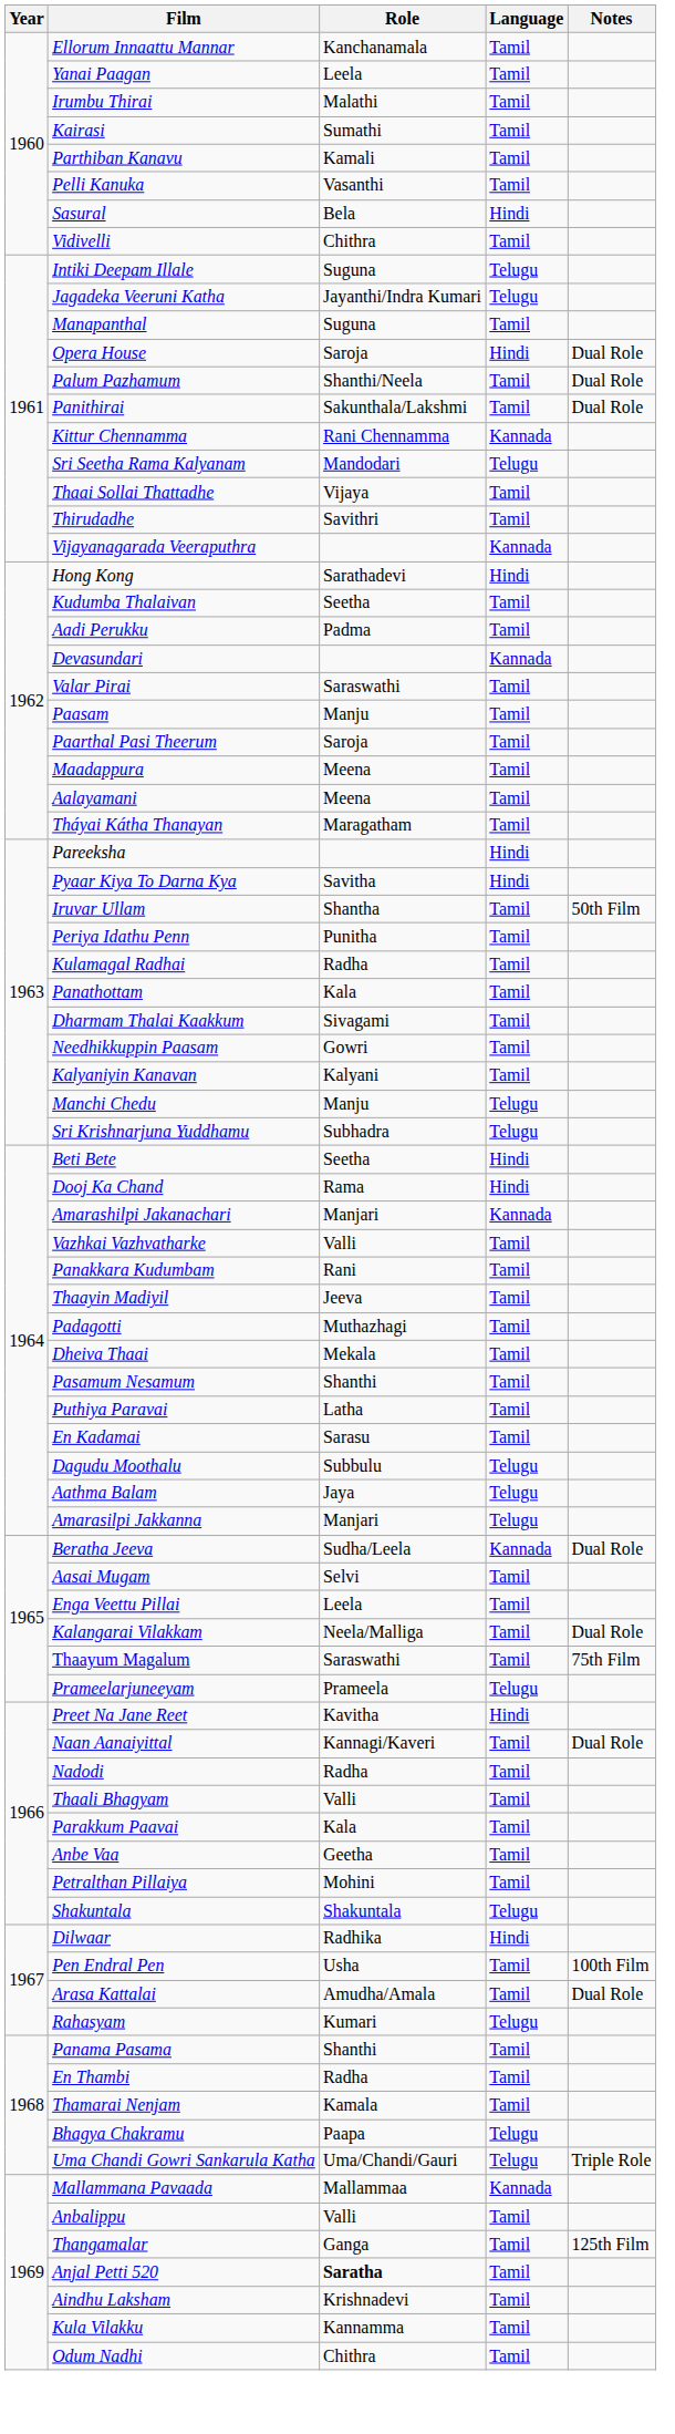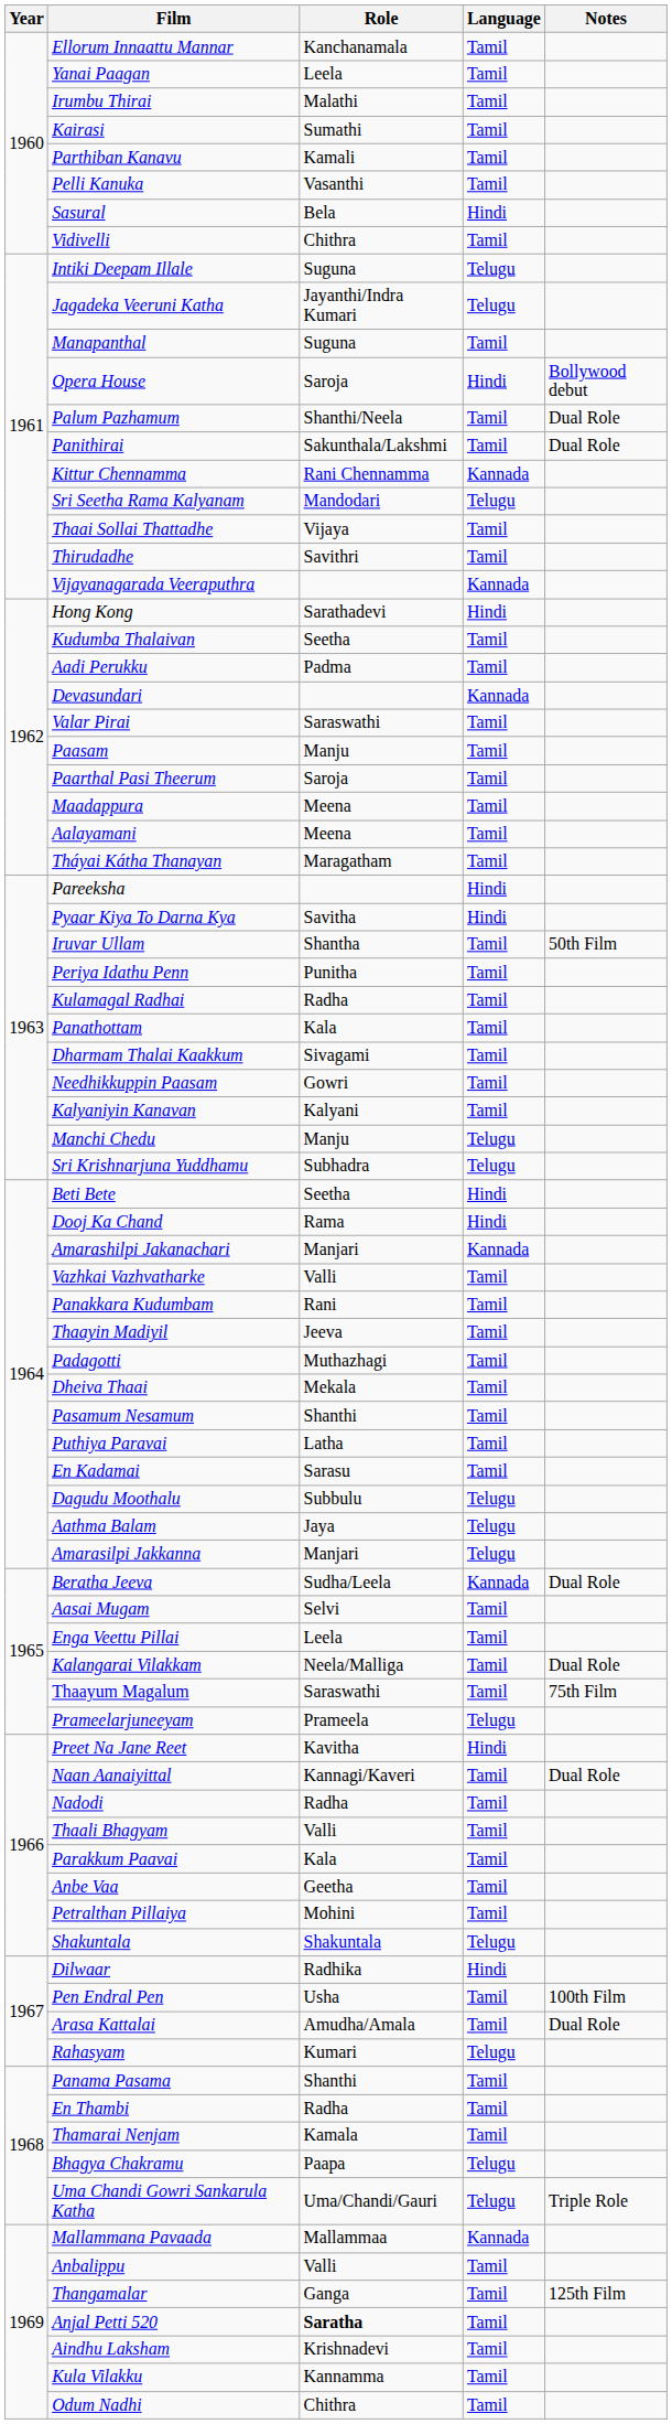Opera House | Notes: Dual Role -> Bollywood debut
